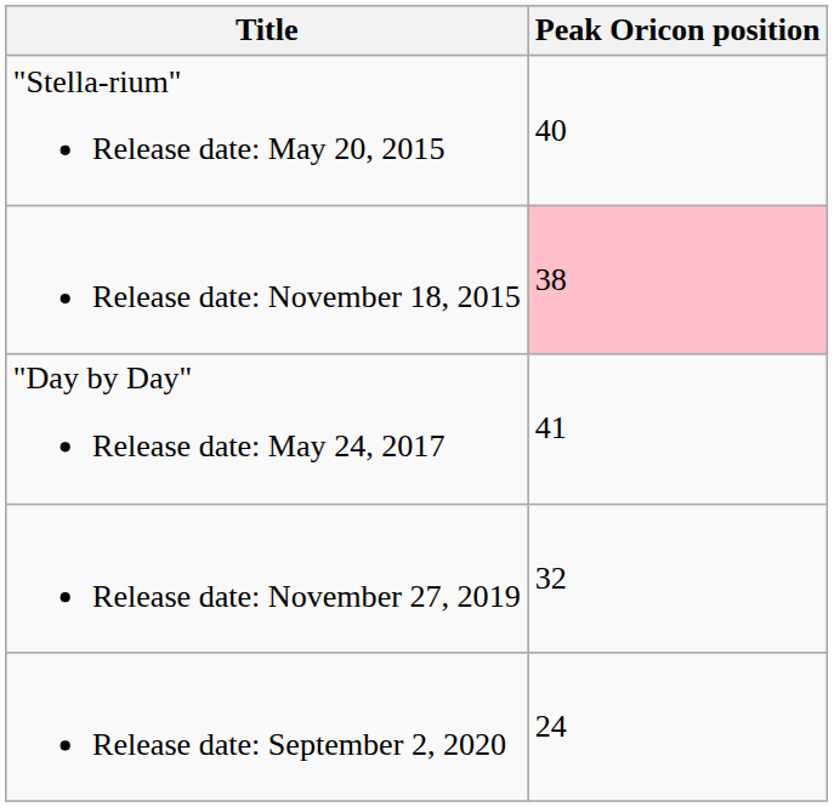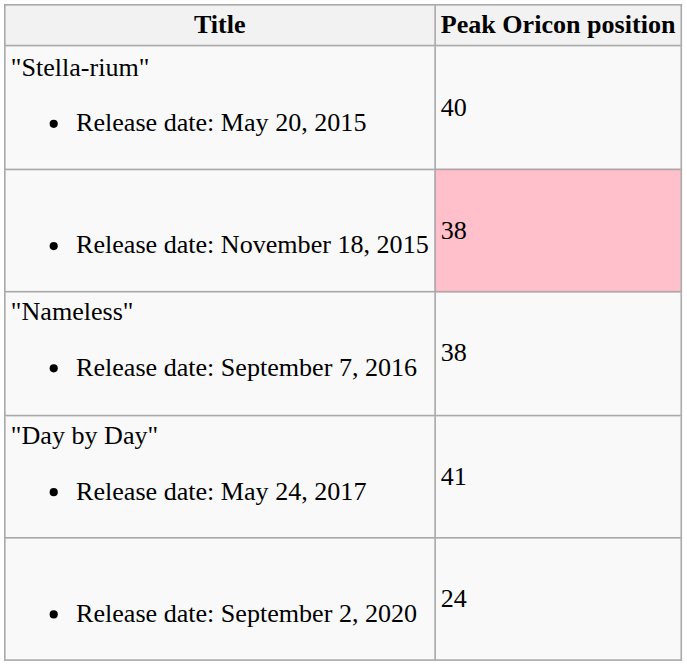+ row: "Nameless" Release date: September 7, 2016 | 38
- row: Release date: November 27, 2019 | 32
